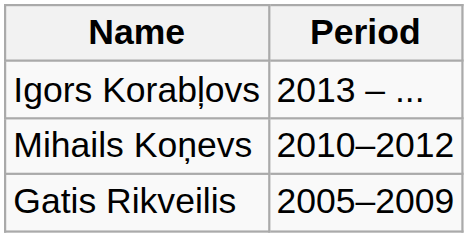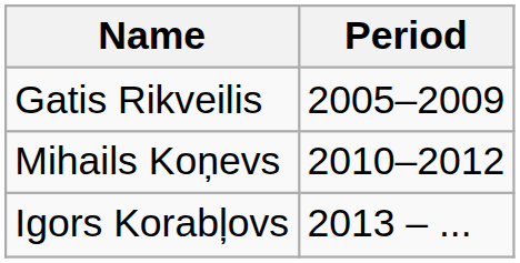rows swapped: Gatis Rikveilis <-> Igors Korabļovs
